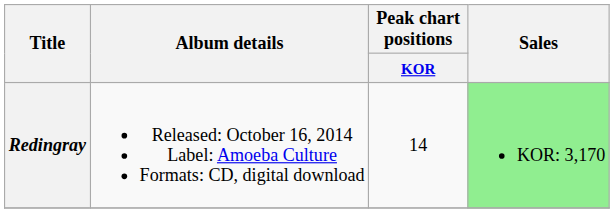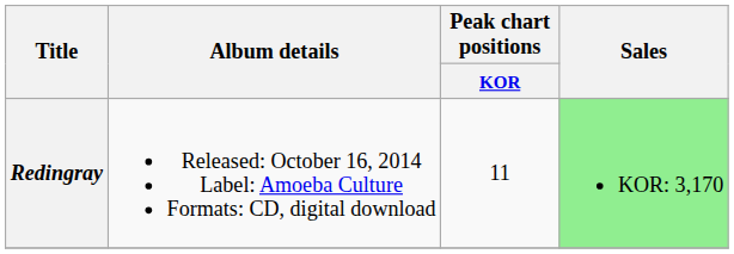Redingray | Peak chart positions / KOR: 14 -> 11
